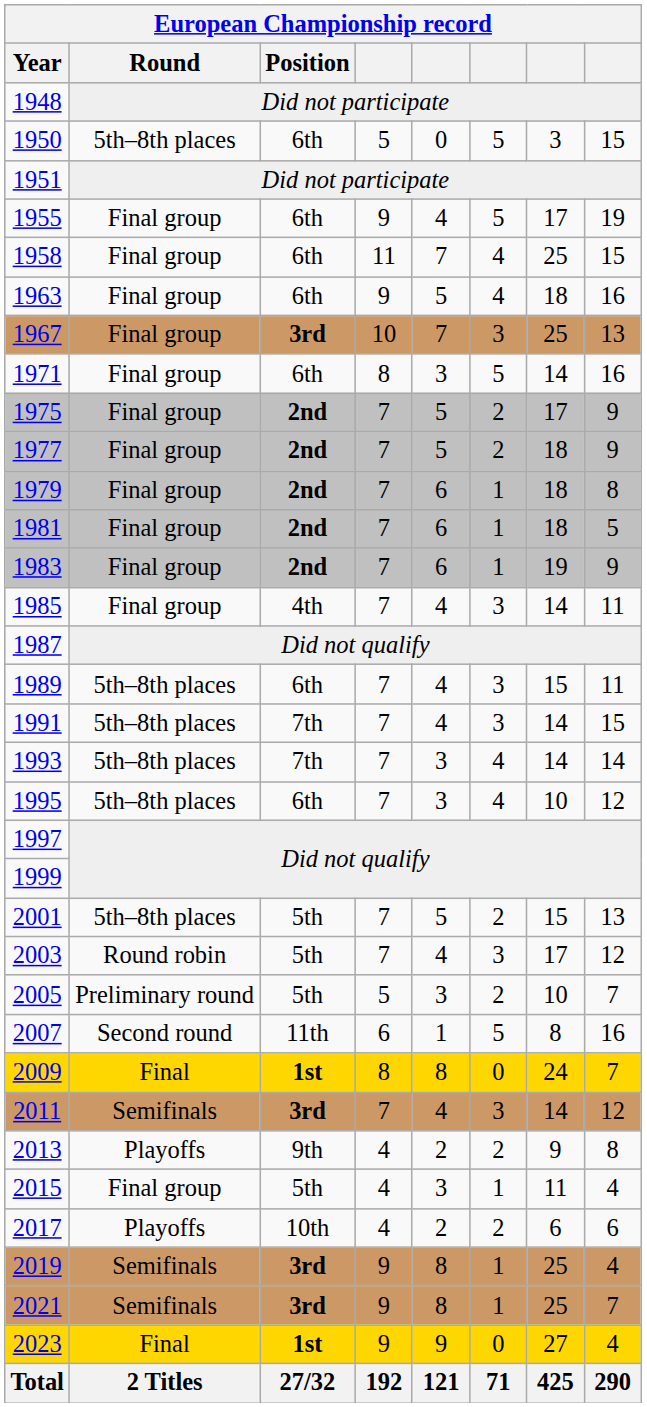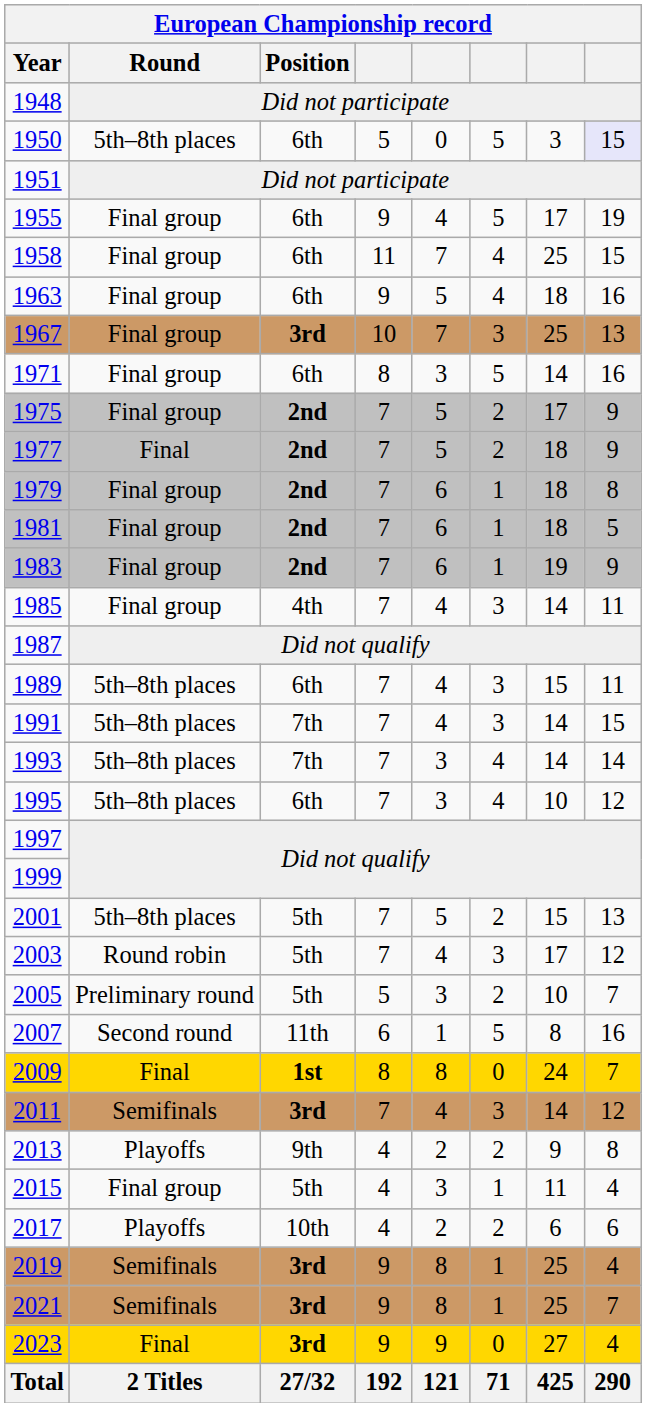1950 | column 8: no background -> lavender background
1977 | Round: Final group -> Final
2023 | Position: 1st -> 3rd
